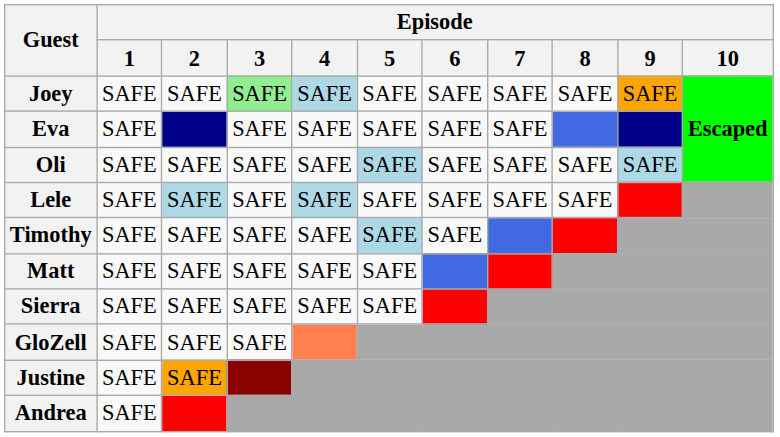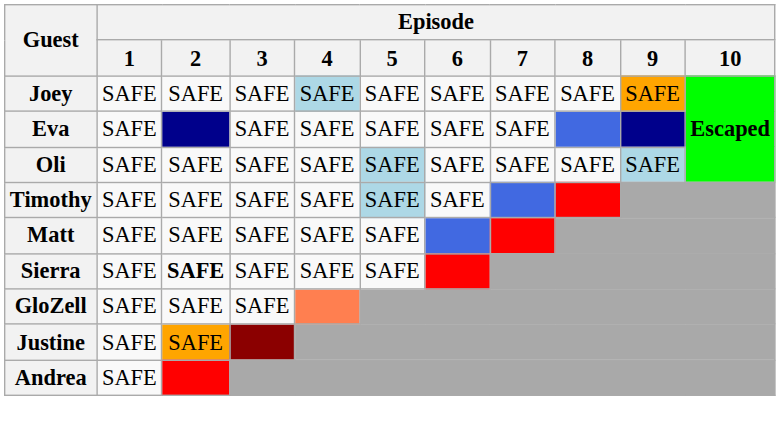Joey | Episode / 3: lightgreen background -> no background
- row: Lele | SAFE | SAFE | SAFE | SAFE | SAFE | SAFE | SAFE | SAFE
Sierra | Episode / 2: normal -> bold
